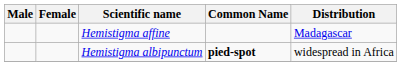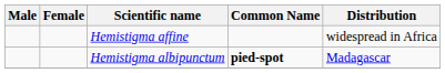Hemistigma affine | Distribution: Madagascar -> widespread in Africa
Hemistigma albipunctum | Distribution: widespread in Africa -> Madagascar
